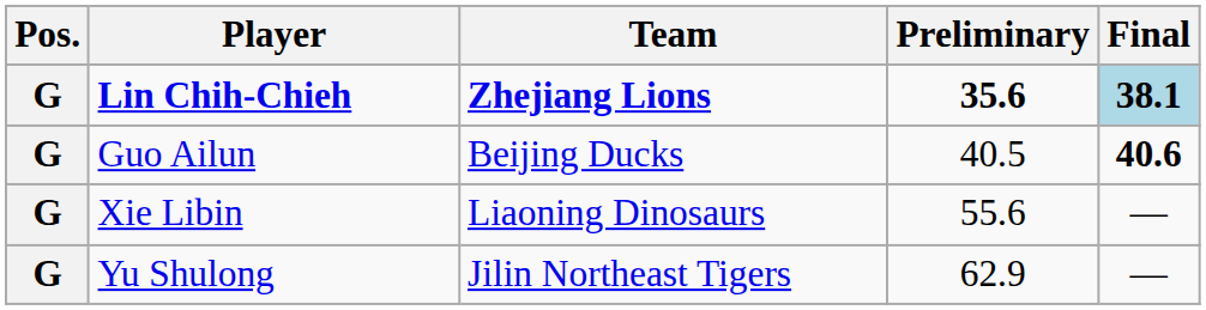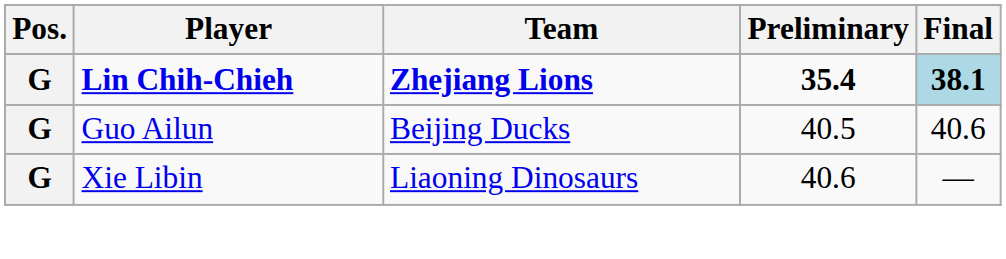Lin Chih-Chieh | Preliminary: 35.6 -> 35.4
Guo Ailun | Final: bold -> normal
Xie Libin | Preliminary: 55.6 -> 40.6
- row: G | Yu Shulong | Jilin Northeast Tigers | 62.9 | —
